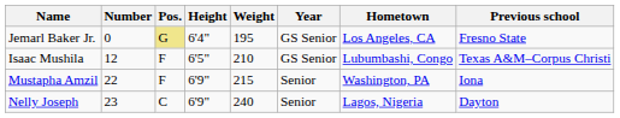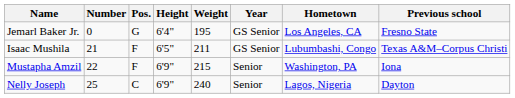Jemarl Baker Jr. | Pos.: khaki background -> no background
Isaac Mushila | Number: 12 -> 21
Isaac Mushila | Weight: 210 -> 211
Nelly Joseph | Number: 23 -> 25
